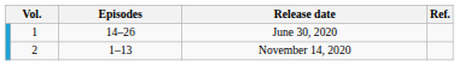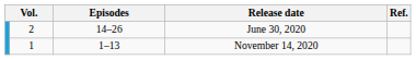June 30, 2020 | column 2: 1 -> 2
November 14, 2020 | column 2: 2 -> 1
